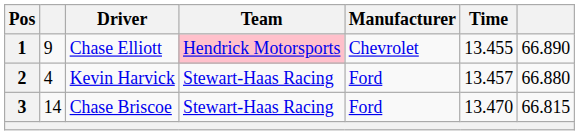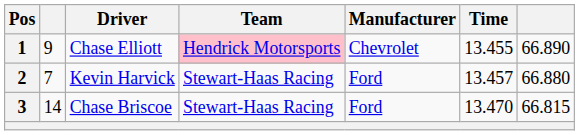2 | column 2: 4 -> 7
